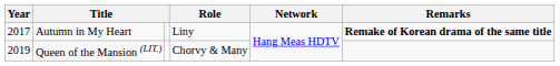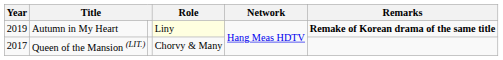Autumn in My Heart | Year: 2017 -> 2019
Autumn in My Heart | Role: no background -> lightyellow background
Queen of the Mansion (LIT.) | Year: 2019 -> 2017
